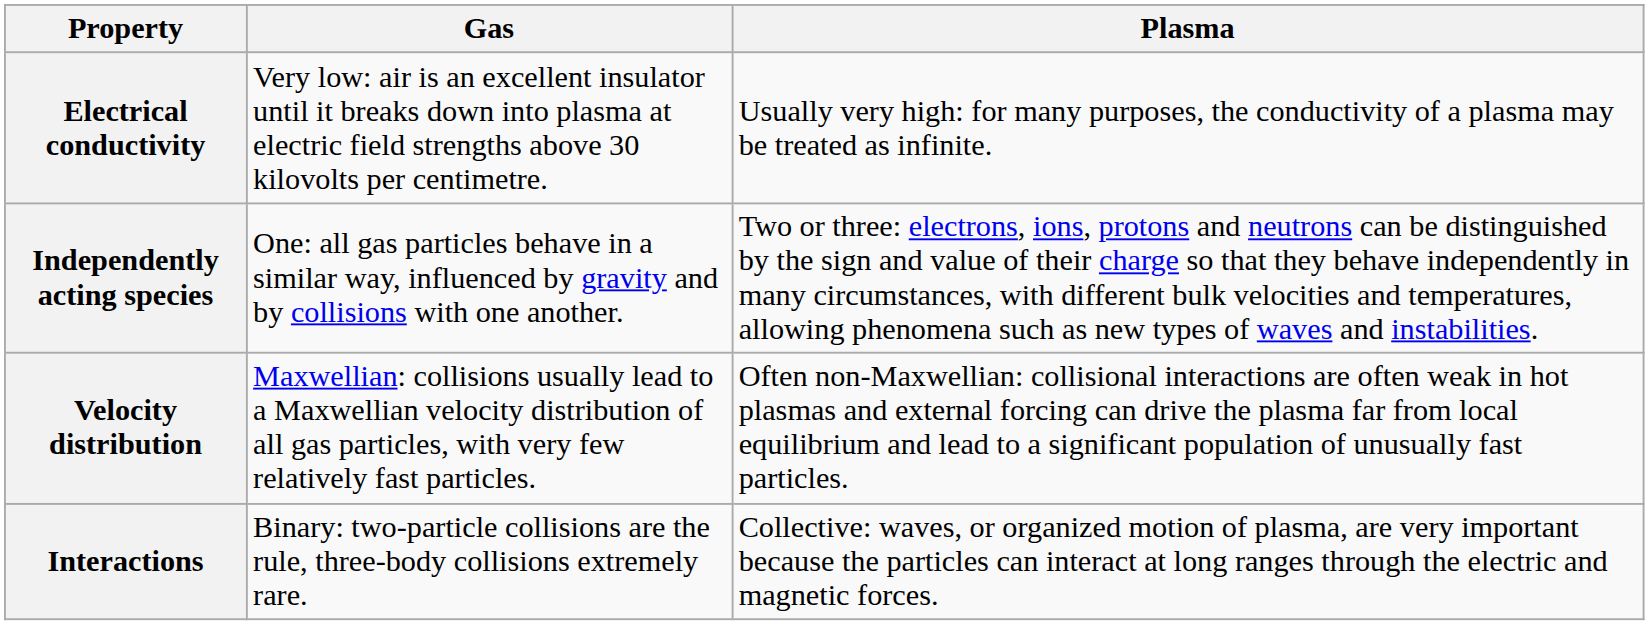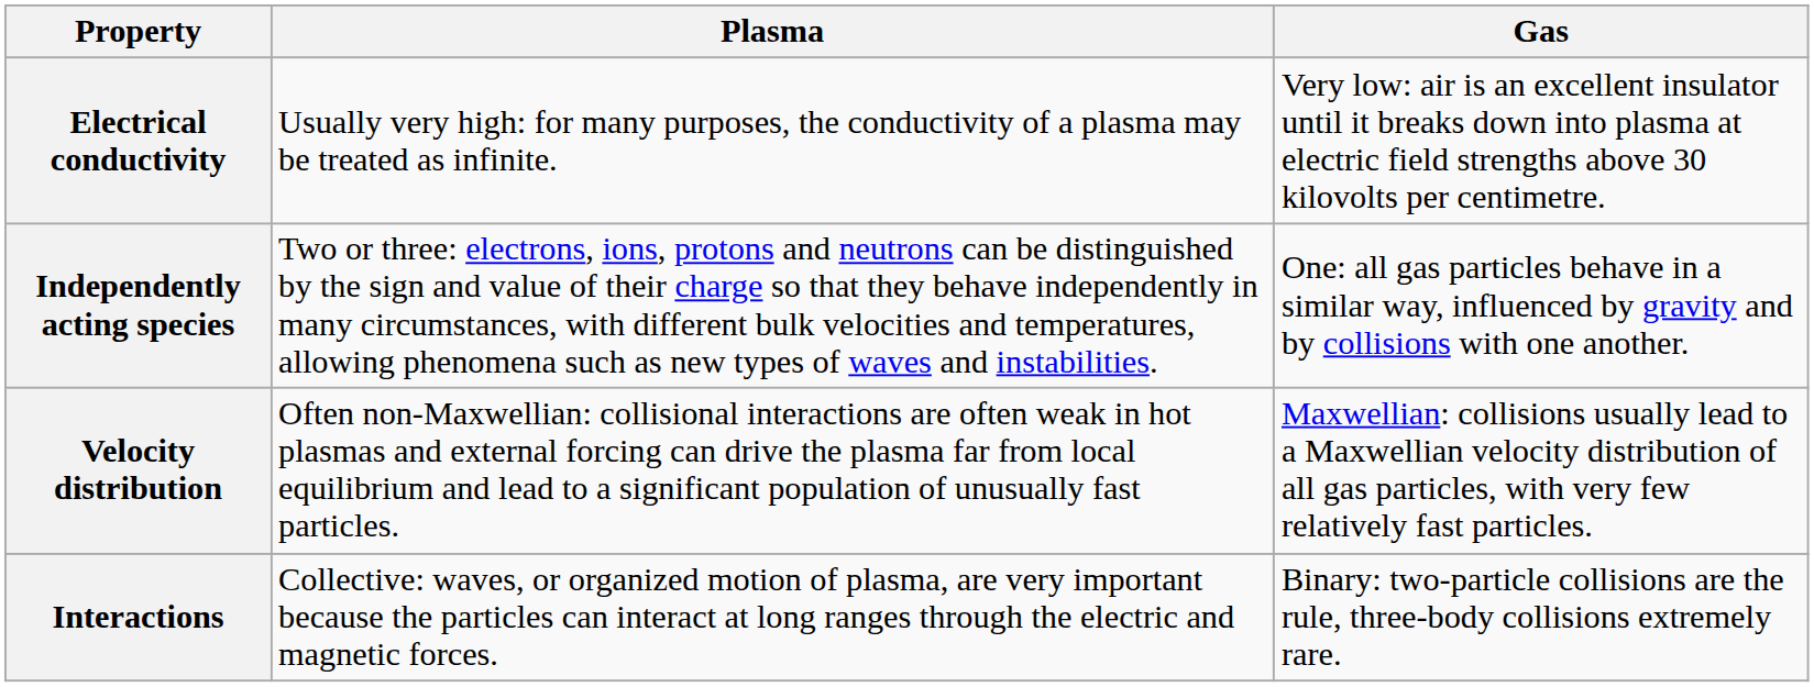columns swapped: Gas <-> Plasma
